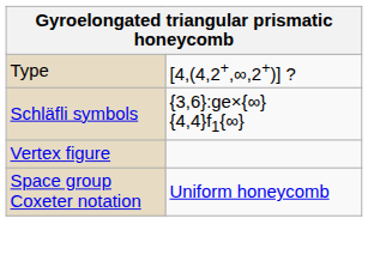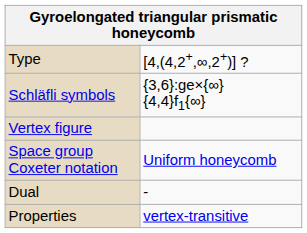+ row: Dual | -
+ row: Properties | vertex-transitive
